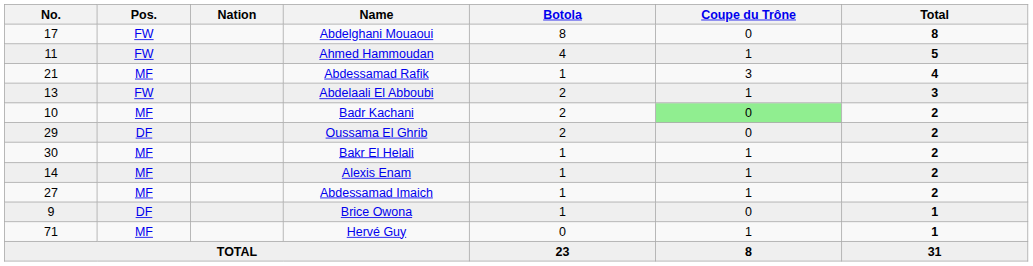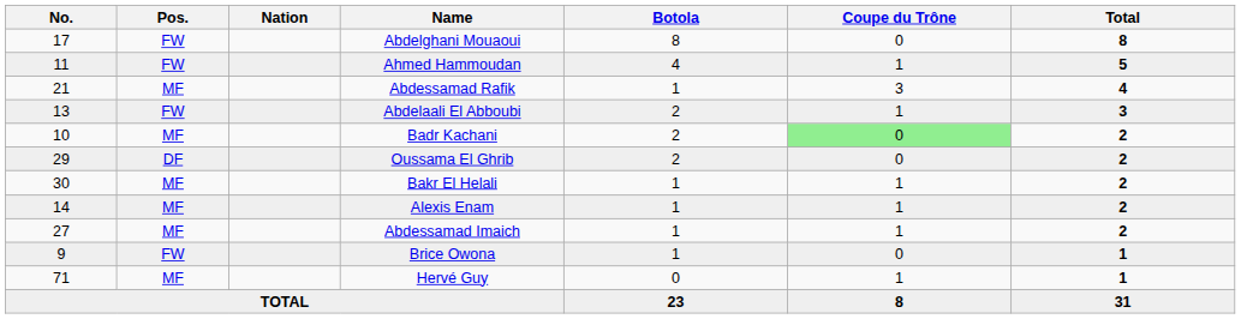Brice Owona | Pos.: DF -> FW
